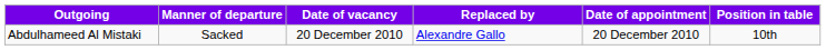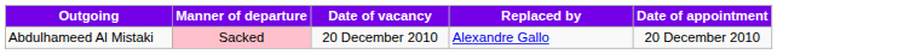- column: Position in table | 10th
Abdulhameed Al Mistaki | Manner of departure: no background -> pink background
